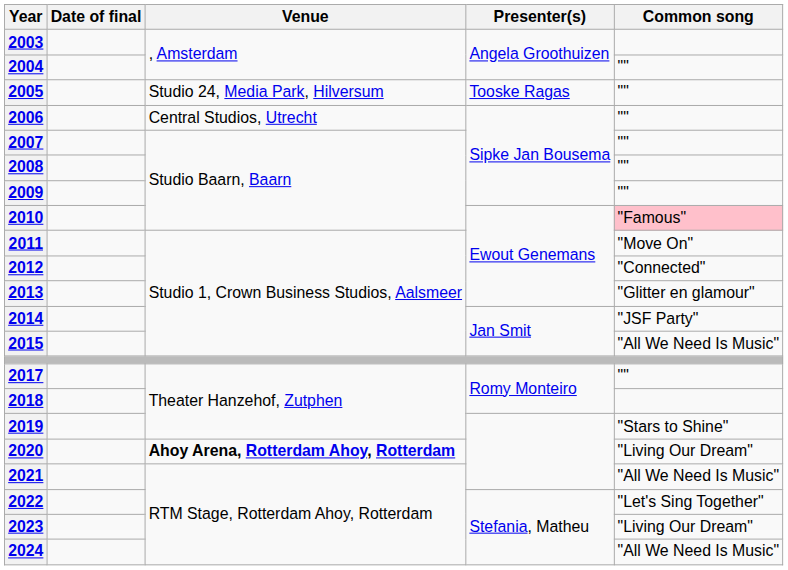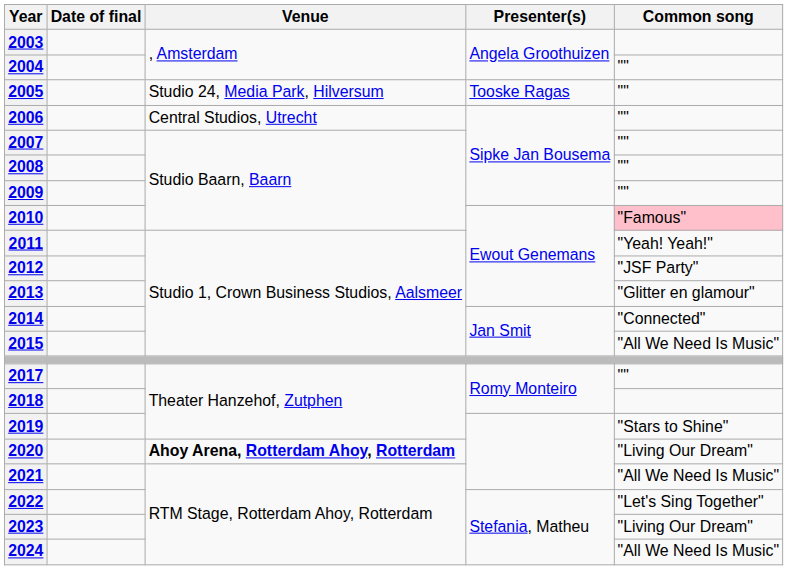2011 | Common song: "Move On" -> "Yeah! Yeah!"
2012 | Common song: "Connected" -> "JSF Party"
2014 | Common song: "JSF Party" -> "Connected"
